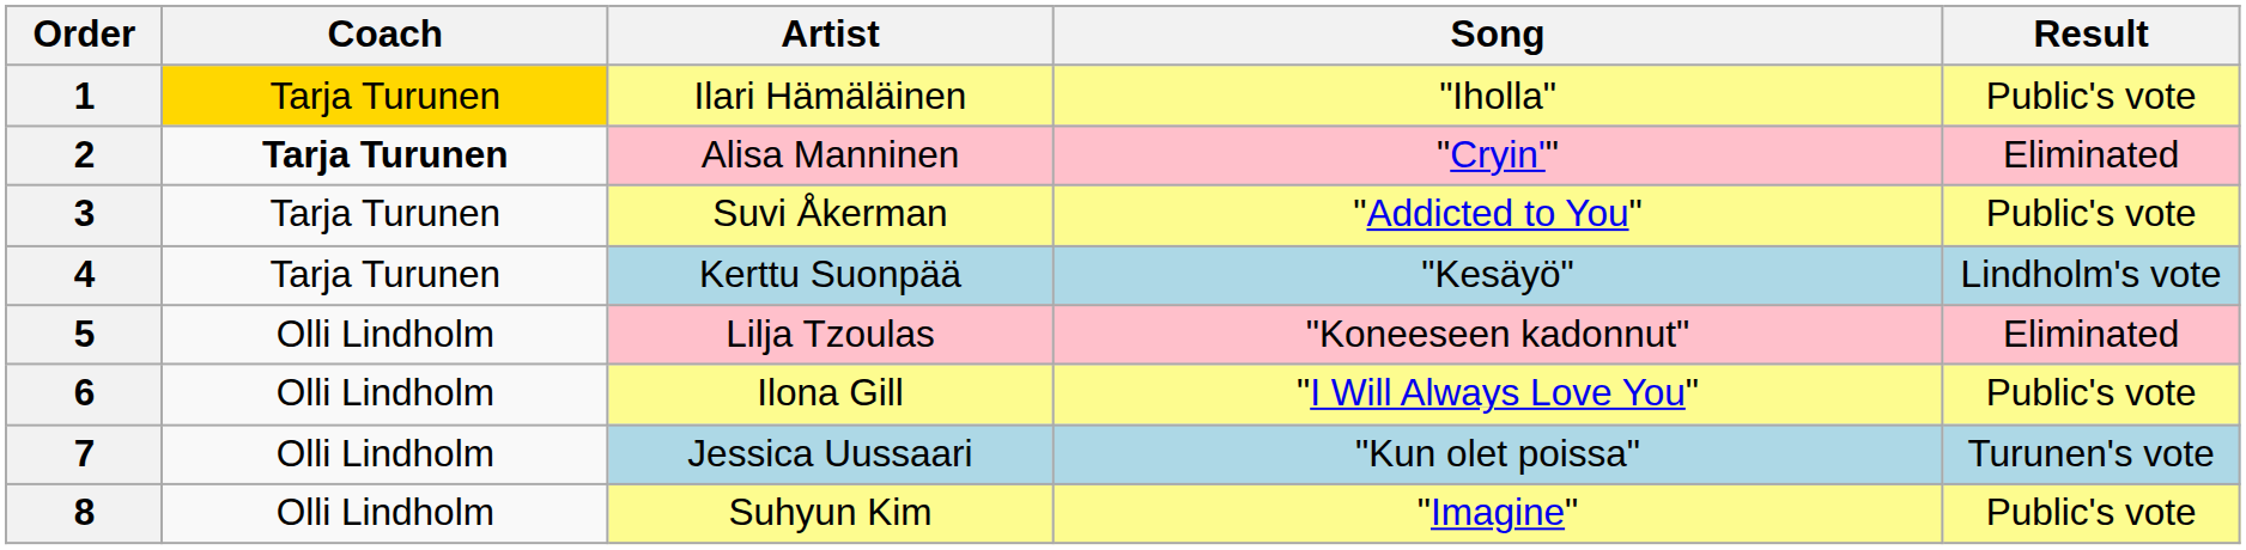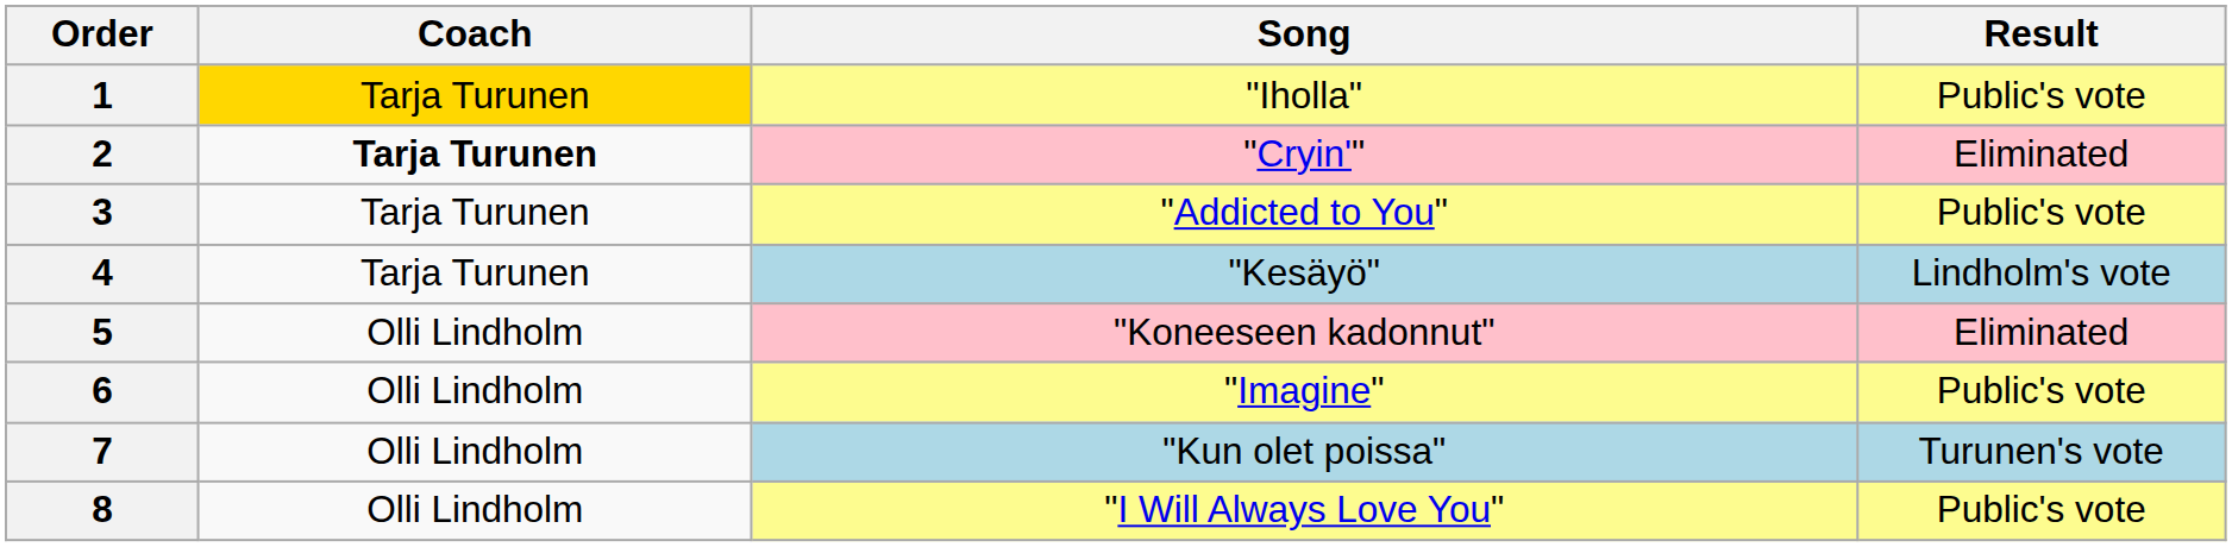- column: Artist | Ilari Hämäläinen | Alisa Manninen | Suvi Åkerman | Kerttu Suonpää | Lilja Tzoulas | Ilona Gill | Jessica Uussaari | Suhyun Kim
6 | Song: "I Will Always Love You" -> "Imagine"
8 | Song: "Imagine" -> "I Will Always Love You"
